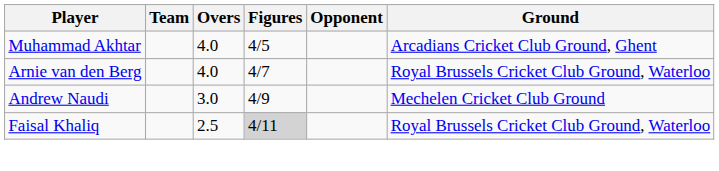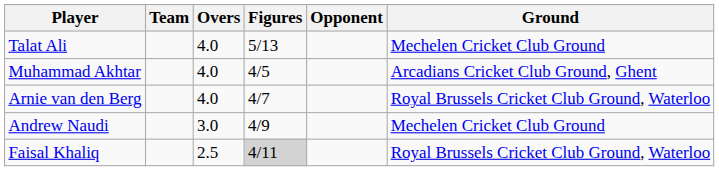+ row: Talat Ali | 4.0 | 5/13 | Mechelen Cricket Club Ground
